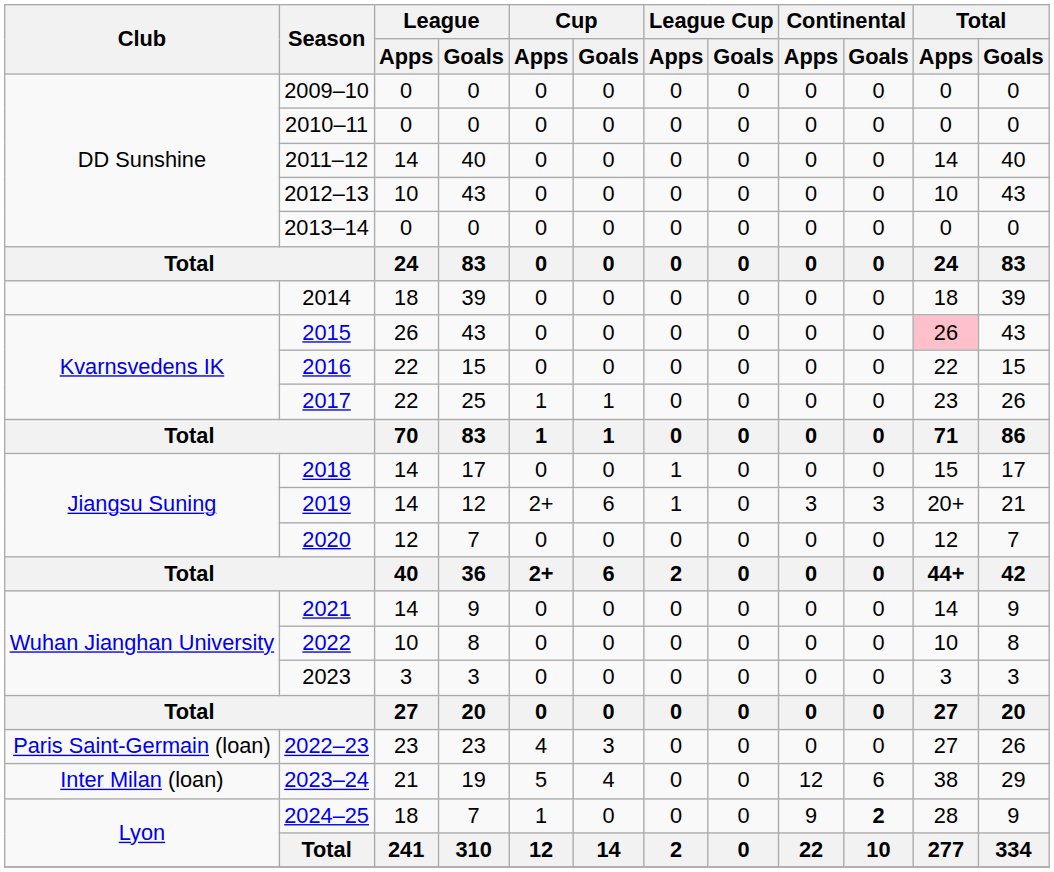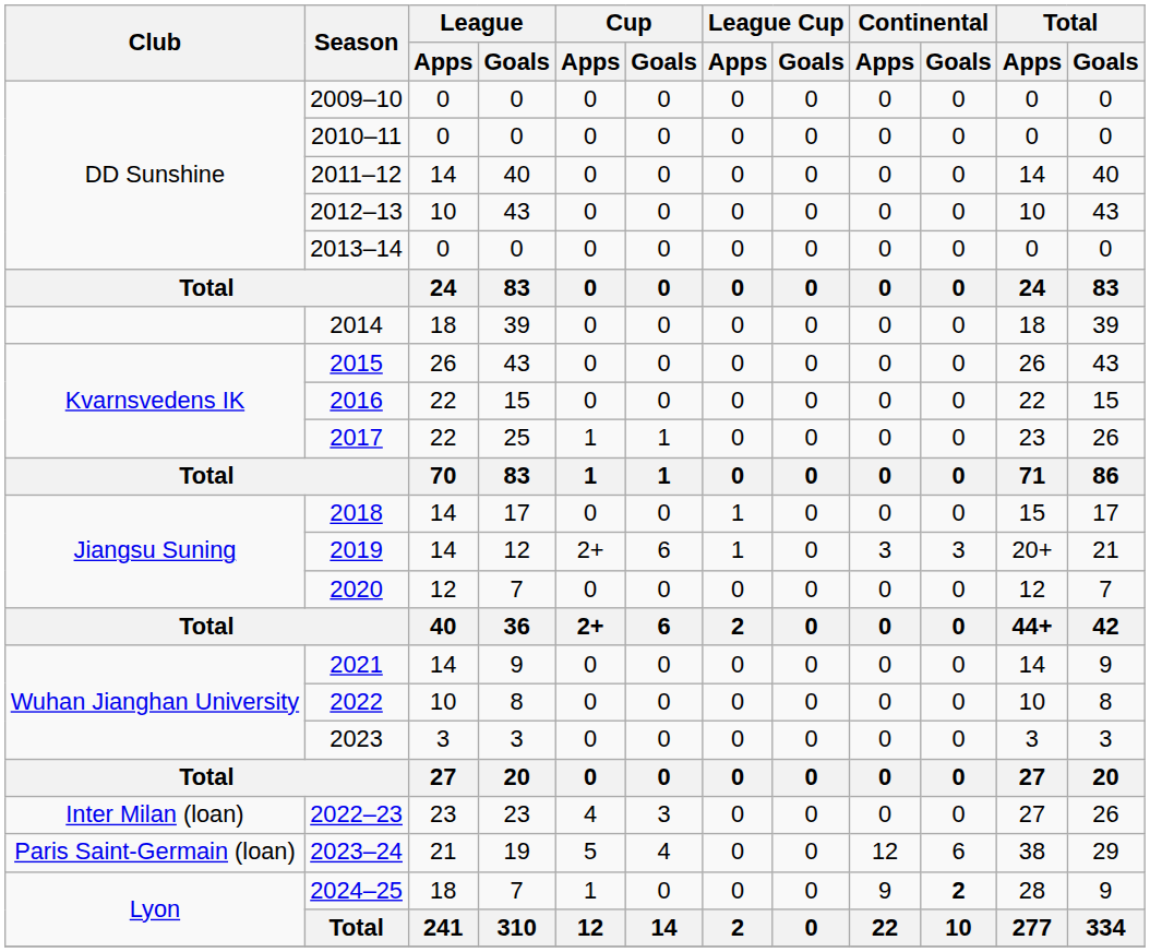2015 | Total / Apps: pink background -> no background
2022–23 | Club: Paris Saint-Germain (loan) -> Inter Milan (loan)
2023–24 | Club: Inter Milan (loan) -> Paris Saint-Germain (loan)
